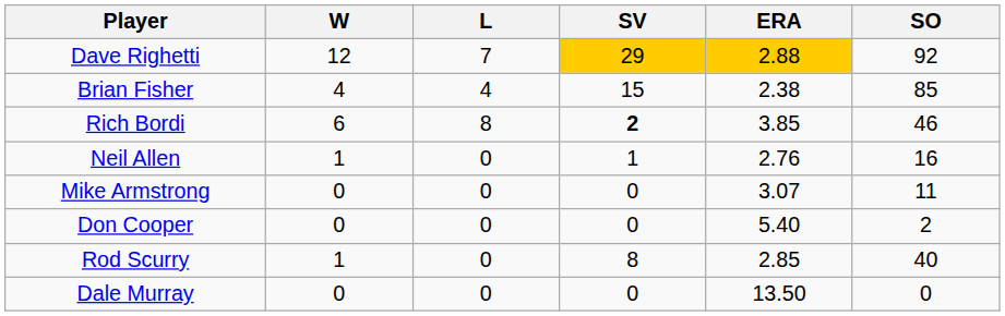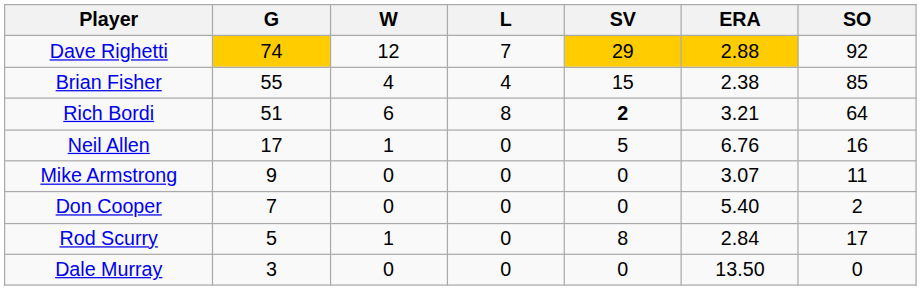+ column: G | 74 | 55 | 51 | 17 | 9 | 7 | 5 | 3
Rich Bordi | ERA: 3.85 -> 3.21
Rich Bordi | SO: 46 -> 64
Neil Allen | SV: 1 -> 5
Neil Allen | ERA: 2.76 -> 6.76
Rod Scurry | ERA: 2.85 -> 2.84
Rod Scurry | SO: 40 -> 17
